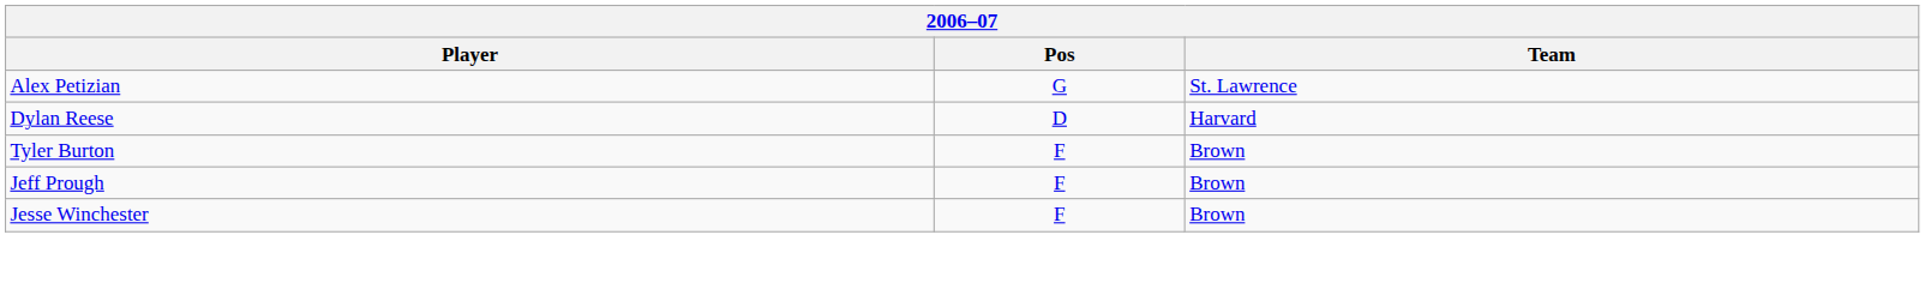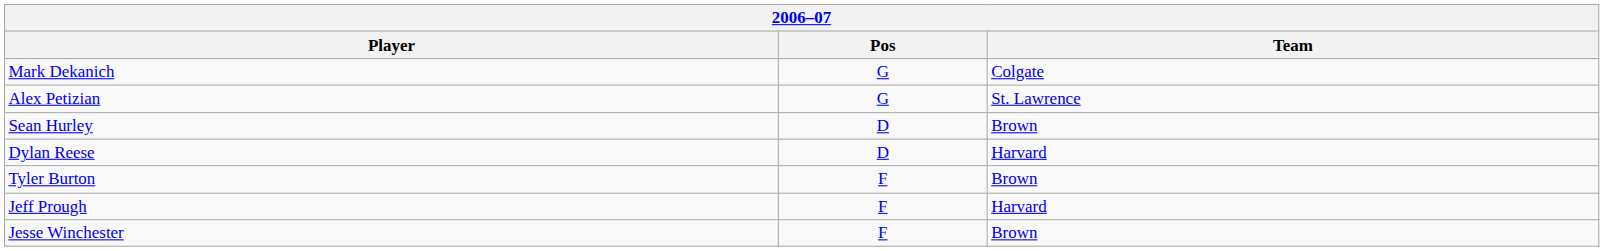+ row: Mark Dekanich | G | Colgate
+ row: Sean Hurley | D | Brown
Jeff Prough | Team: Brown -> Harvard
